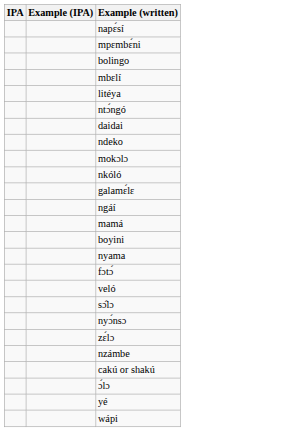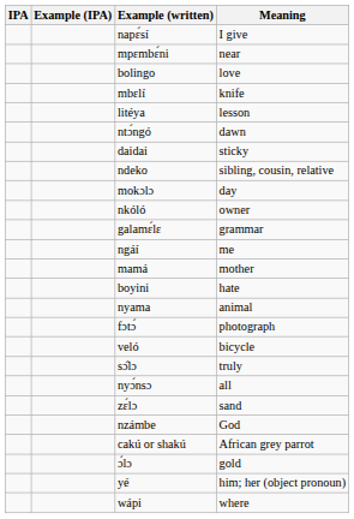+ column: Meaning | I give | near | love | knife | lesson | dawn | sticky | sibling, cousin, relative | day | owner | grammar | me | mother | hate | animal | photograph | bicycle | truly | all | sand | God | African grey parrot | gold | him; her (object pronoun) | where
